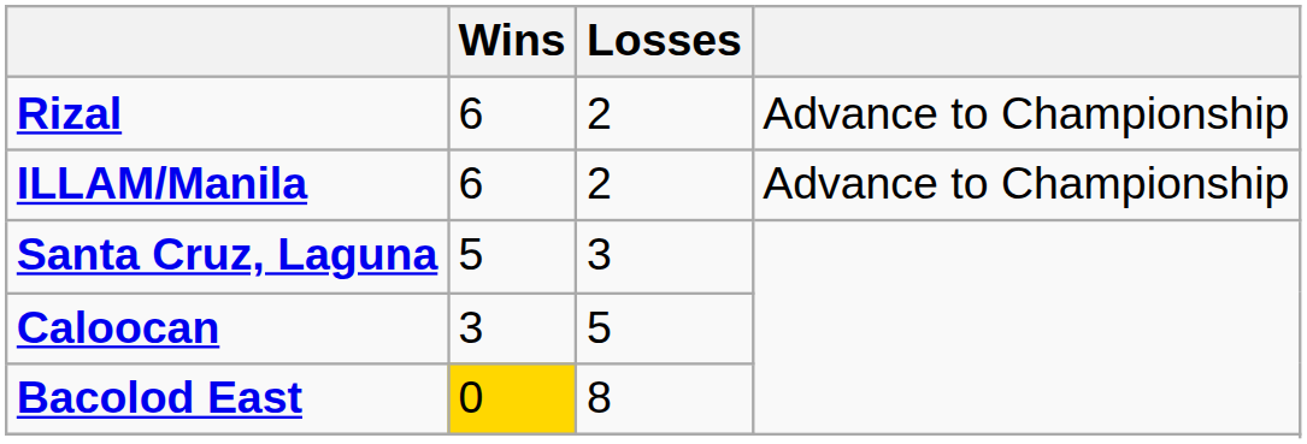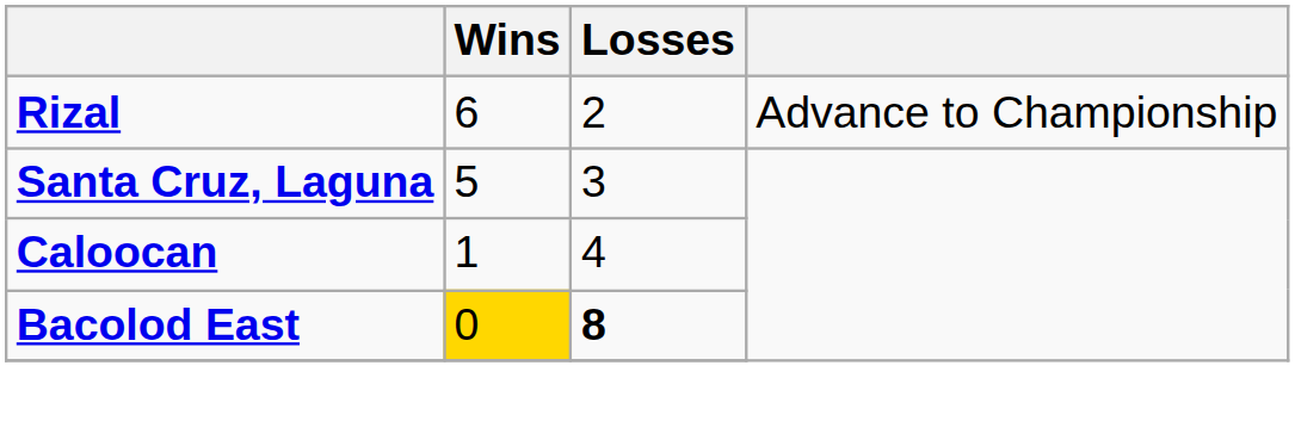- row: ILLAM/Manila | 6 | 2 | Advance to Championship
Caloocan | Wins: 3 -> 1
Caloocan | Losses: 5 -> 4
Bacolod East | Losses: normal -> bold
